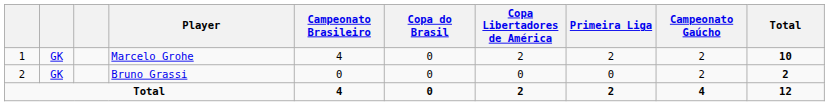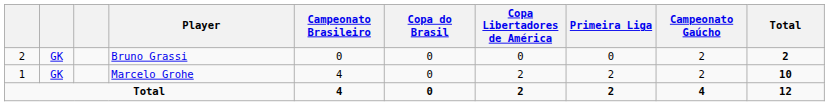rows swapped: Marcelo Grohe <-> Bruno Grassi
